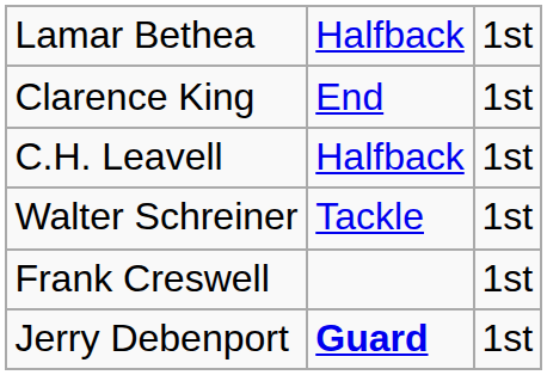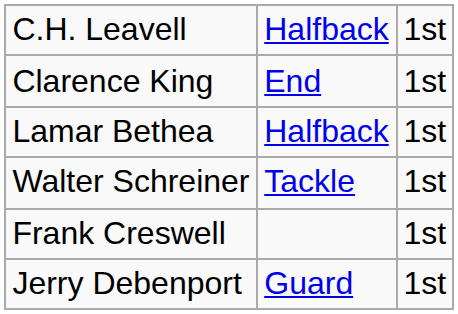rows swapped: C.H. Leavell <-> Lamar Bethea
Jerry Debenport | column 2: bold -> normal
